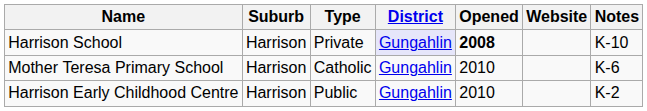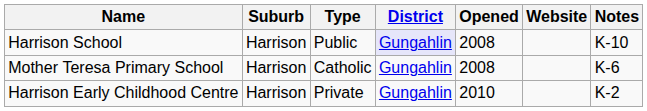Harrison School | Type: Private -> Public
Harrison School | Opened: bold -> normal
Mother Teresa Primary School | Opened: 2010 -> 2008
Harrison Early Childhood Centre | Type: Public -> Private
